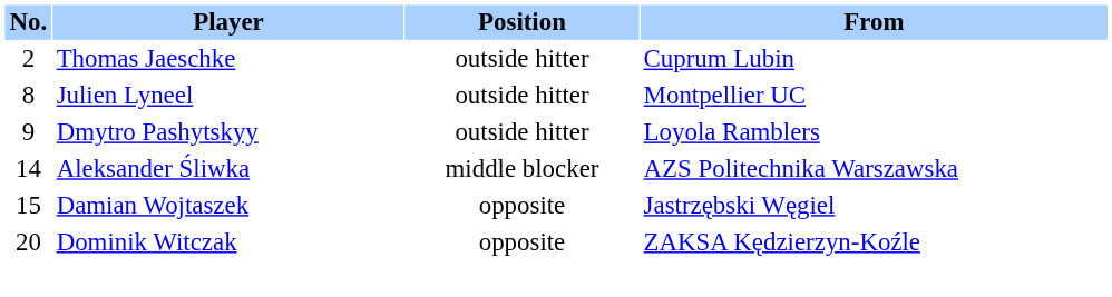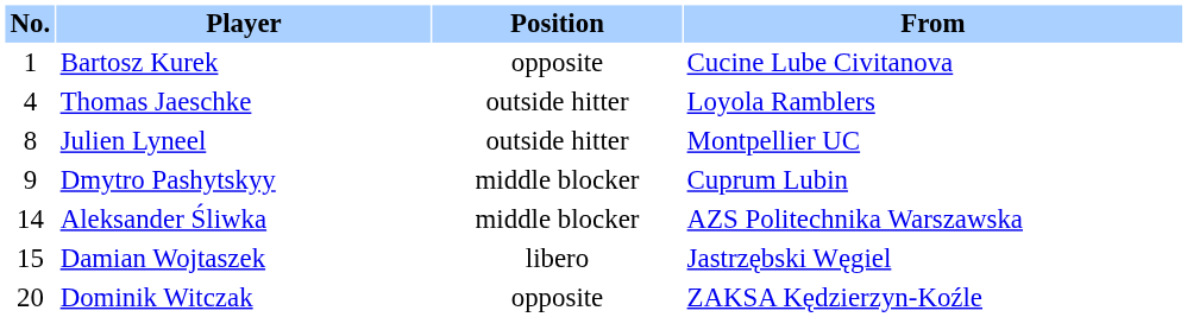+ row: 1 | Bartosz Kurek | opposite | Cucine Lube Civitanova
Thomas Jaeschke | No.: 2 -> 4
Thomas Jaeschke | From: Cuprum Lubin -> Loyola Ramblers
Dmytro Pashytskyy | Position: outside hitter -> middle blocker
Dmytro Pashytskyy | From: Loyola Ramblers -> Cuprum Lubin
Damian Wojtaszek | Position: opposite -> libero
